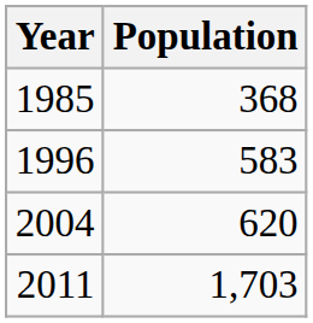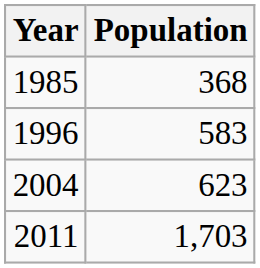2004 | Population: 620 -> 623
